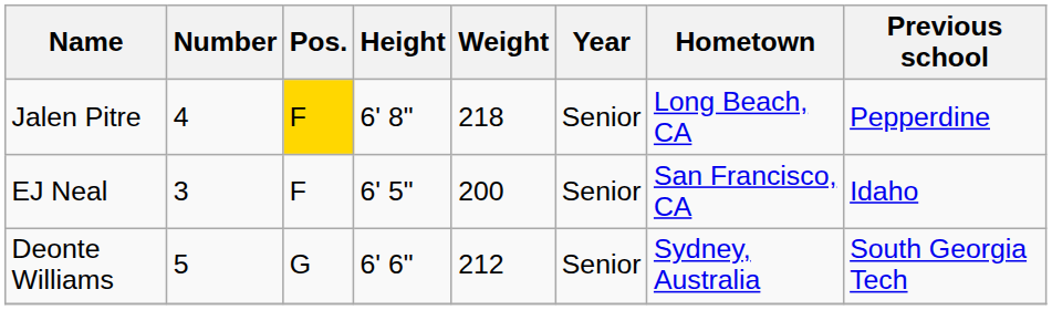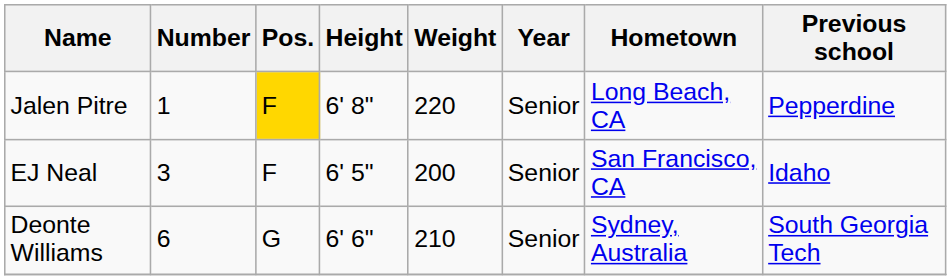Jalen Pitre | Number: 4 -> 1
Jalen Pitre | Weight: 218 -> 220
Deonte Williams | Number: 5 -> 6
Deonte Williams | Weight: 212 -> 210
